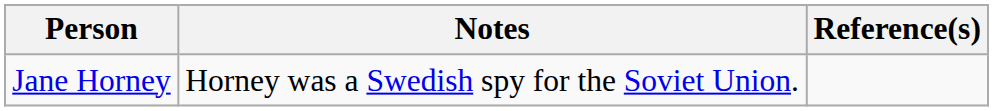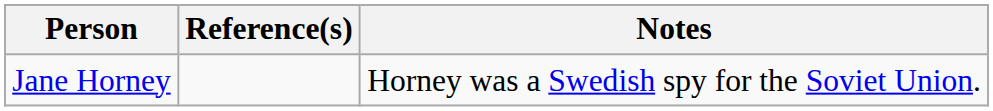columns swapped: Notes <-> Reference(s)
